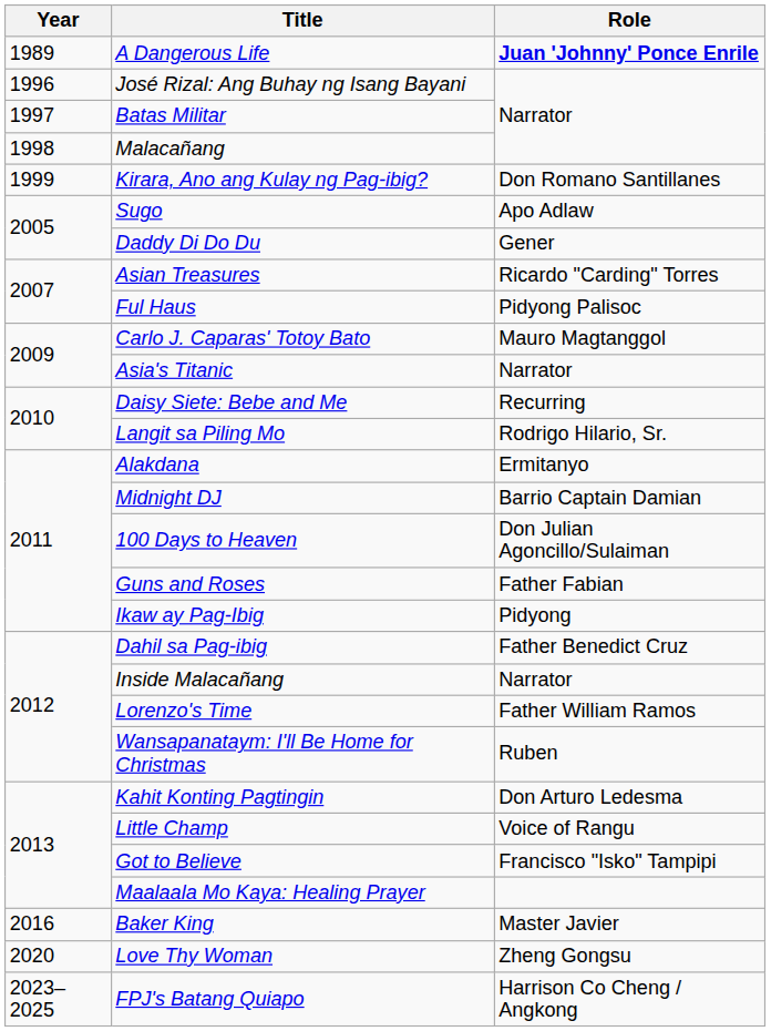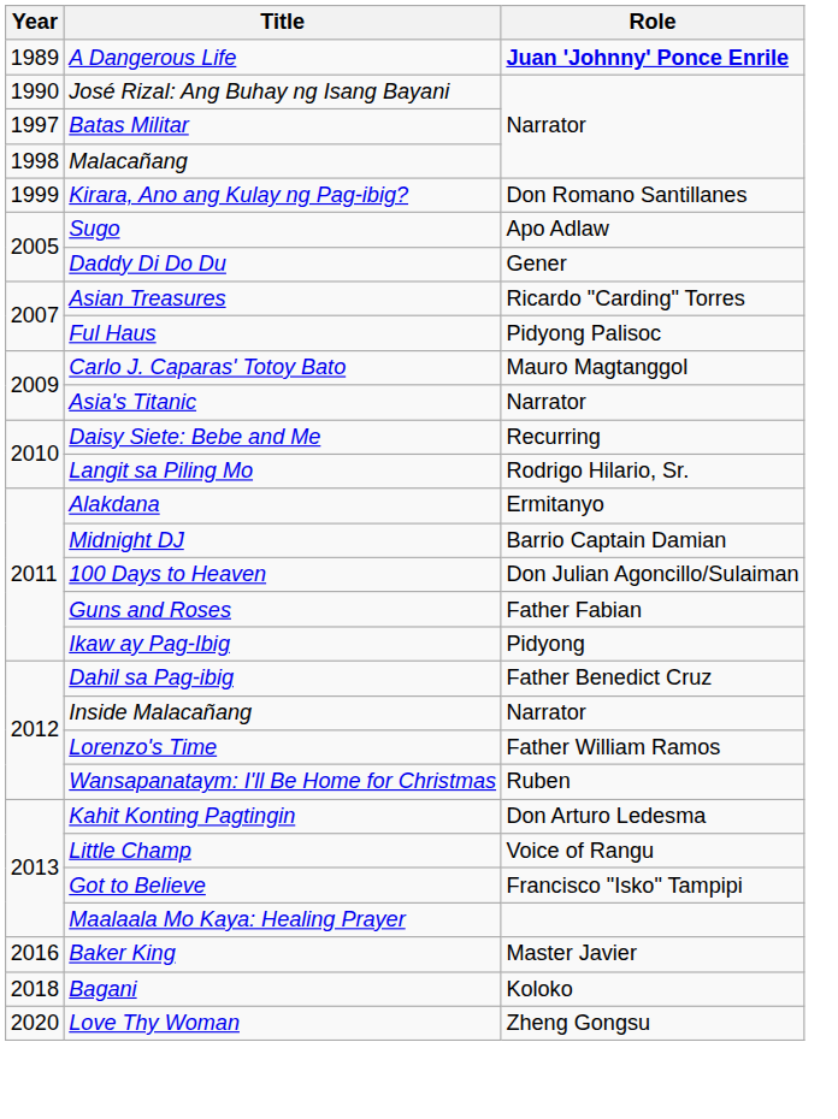José Rizal: Ang Buhay ng Isang Bayani | Year: 1996 -> 1990
+ row: 2018 | Bagani | Koloko
- row: 2023–2025 | FPJ's Batang Quiapo | Harrison Co Cheng / Angkong
